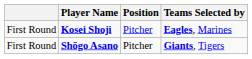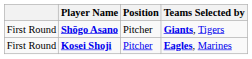rows swapped: Kosei Shoji <-> Shōgo Asano
